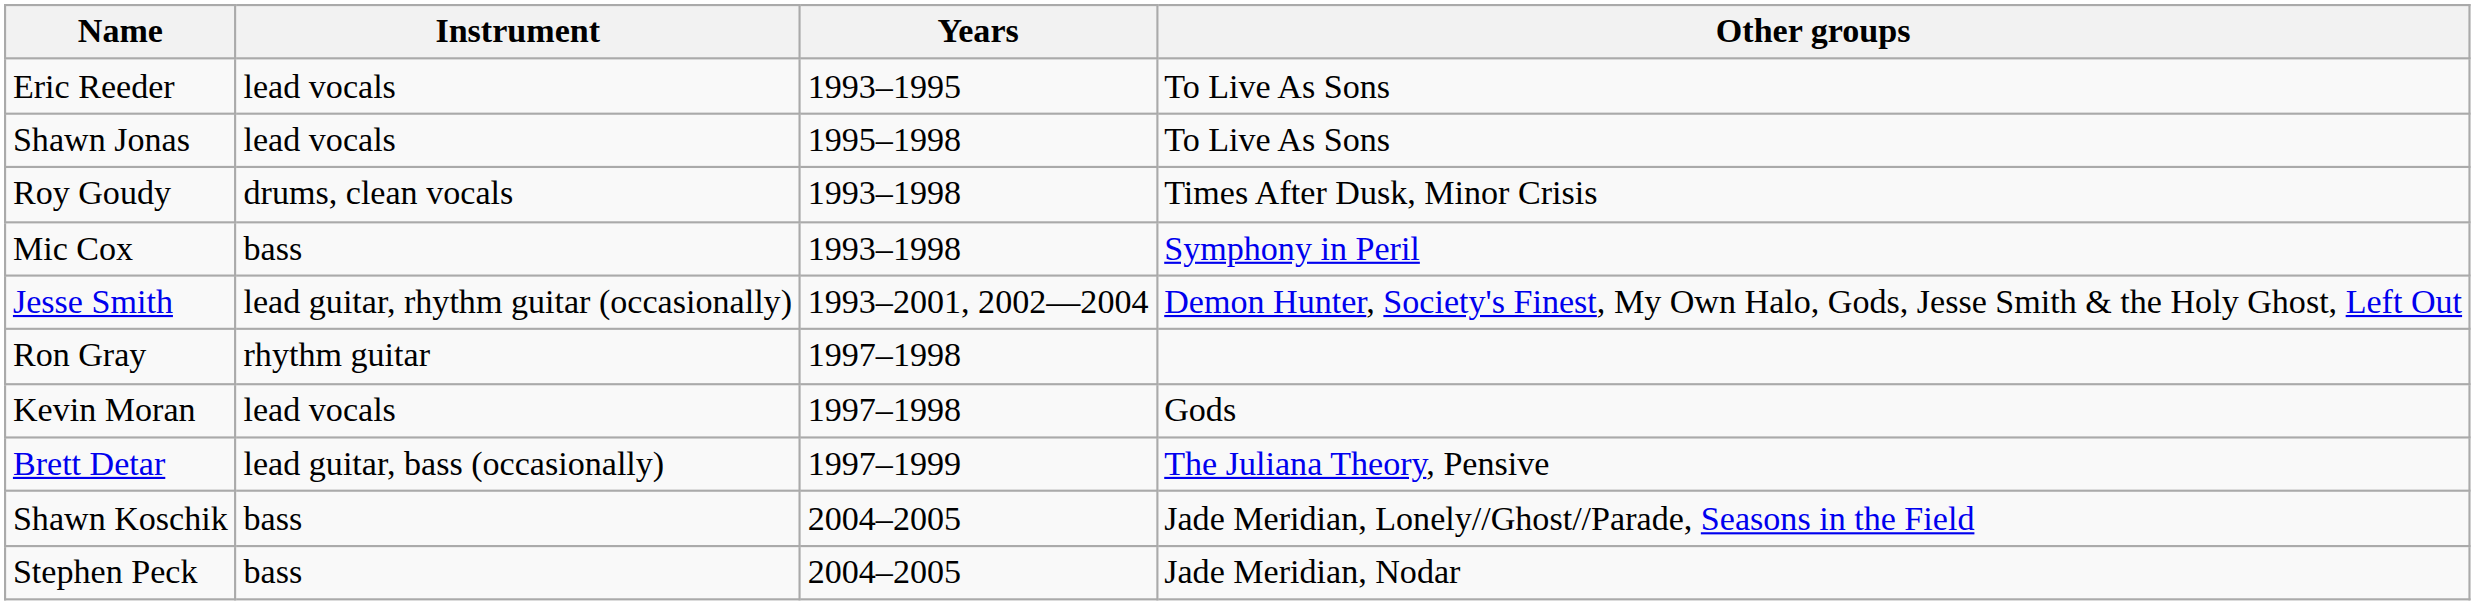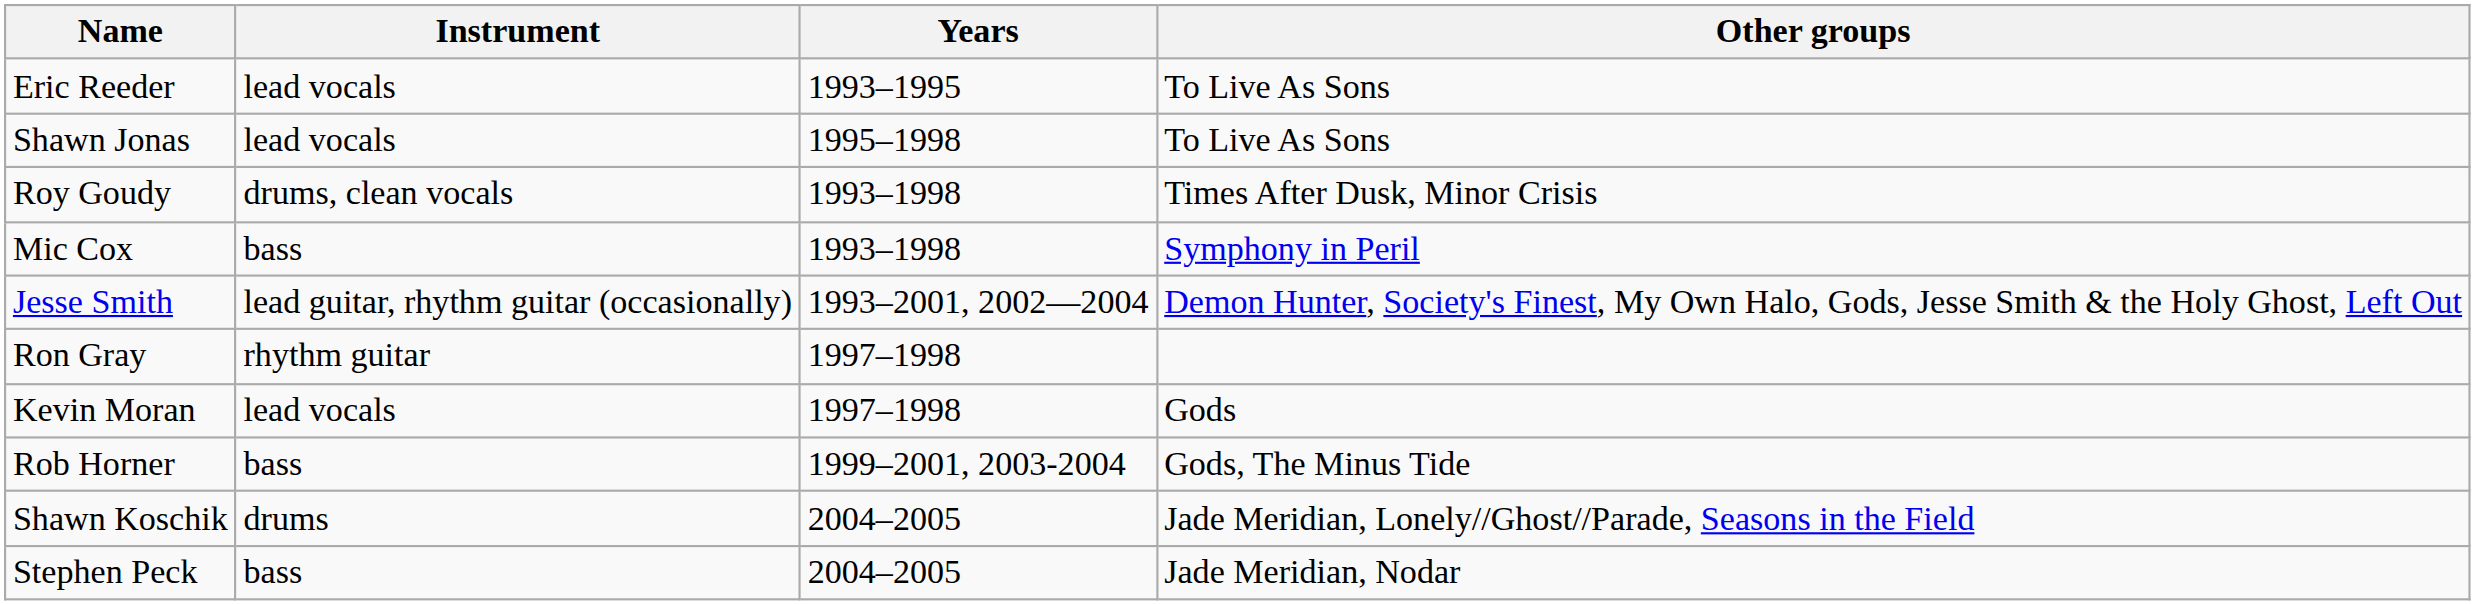- row: Brett Detar | lead guitar, bass (occasionally) | 1997–1999 | The Juliana Theory, Pensive
+ row: Rob Horner | bass | 1999–2001, 2003-2004 | Gods, The Minus Tide
Shawn Koschik | Instrument: bass -> drums
